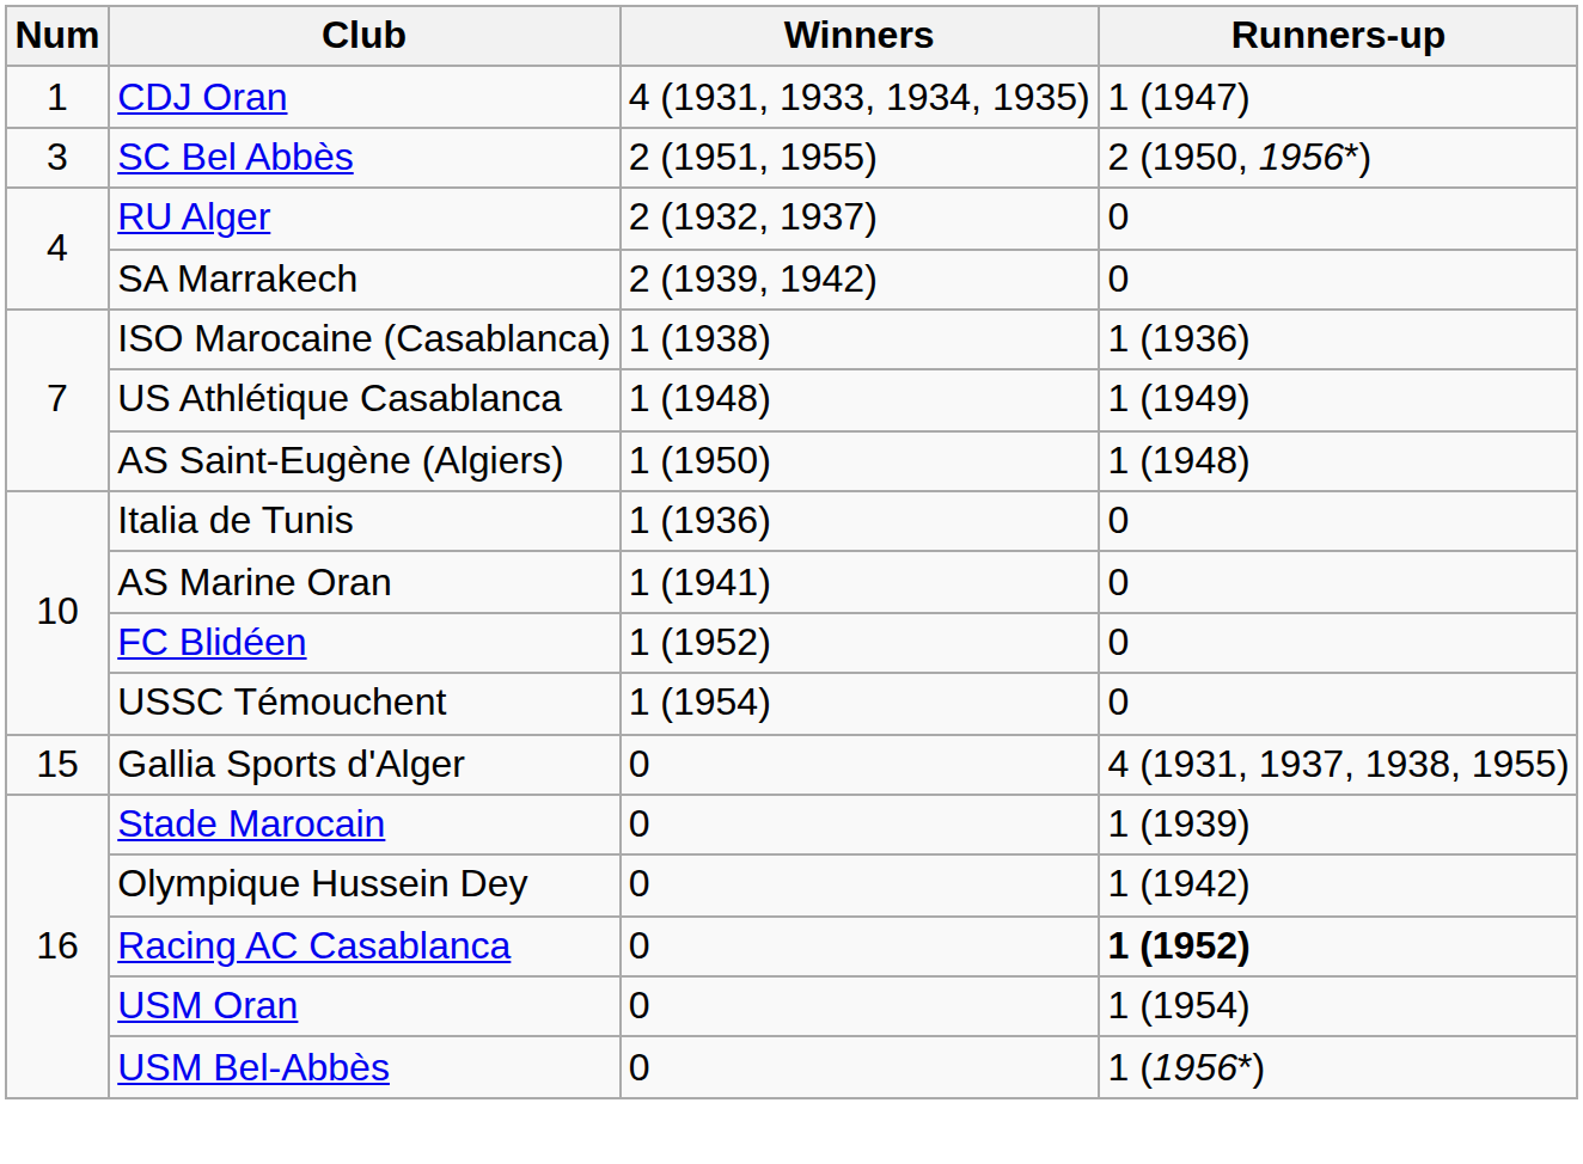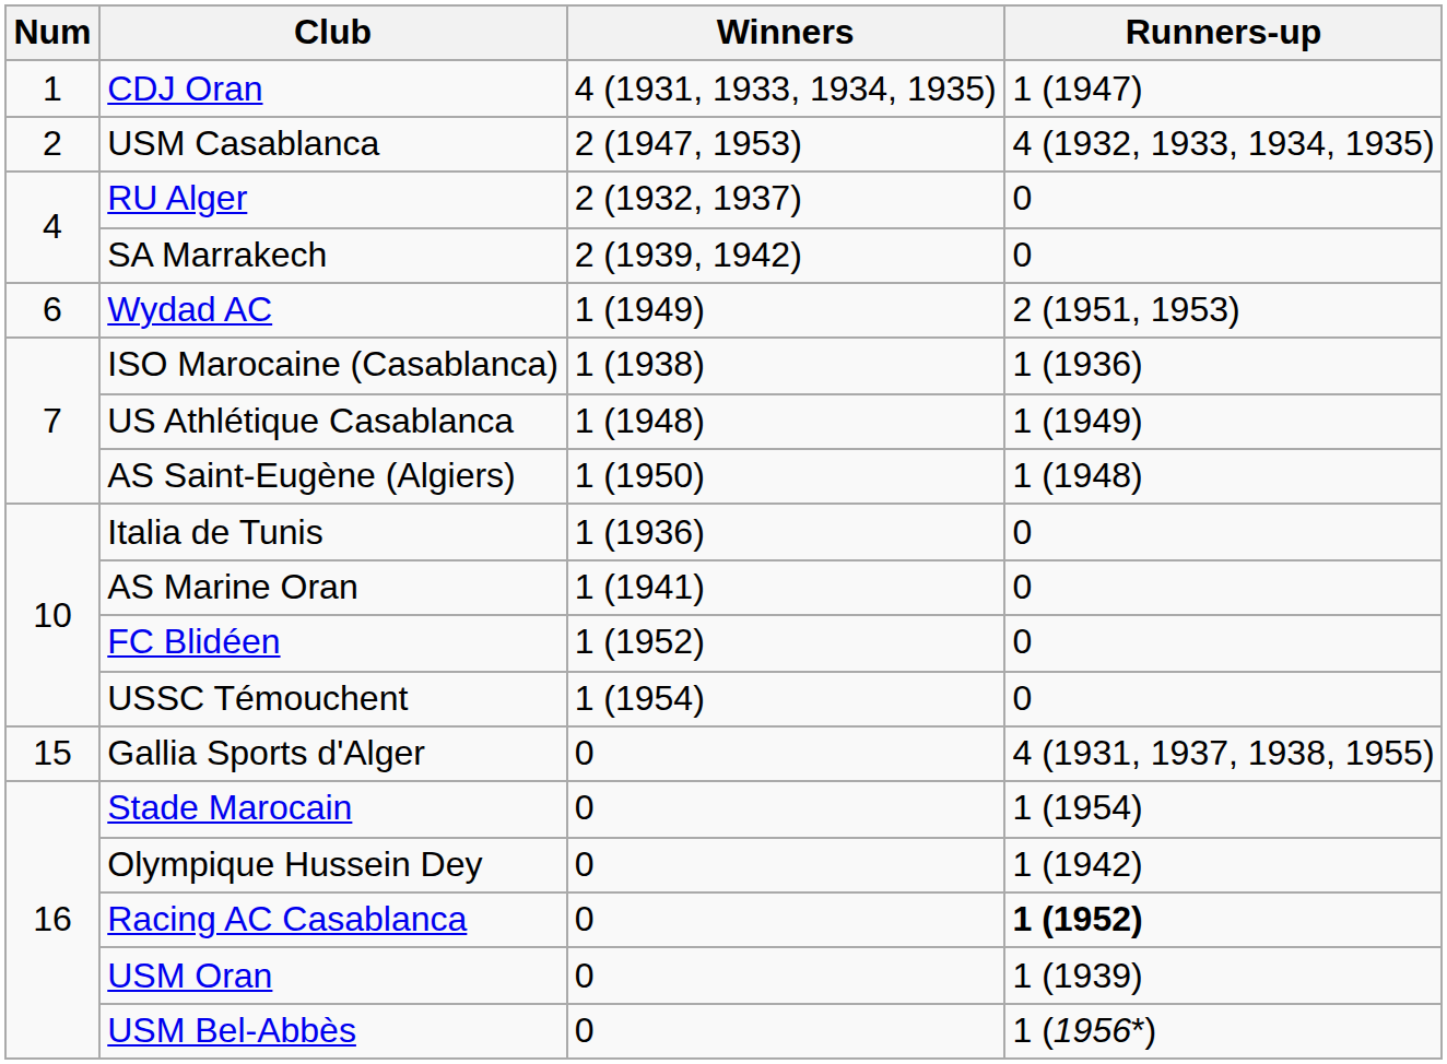+ row: 2 | USM Casablanca | 2 (1947, 1953) | 4 (1932, 1933, 1934, 1935)
- row: 3 | SC Bel Abbès | 2 (1951, 1955) | 2 (1950, 1956*)
+ row: 6 | Wydad AC | 1 (1949) | 2 (1951, 1953)
Stade Marocain | Runners-up: 1 (1939) -> 1 (1954)
USM Oran | Runners-up: 1 (1954) -> 1 (1939)
